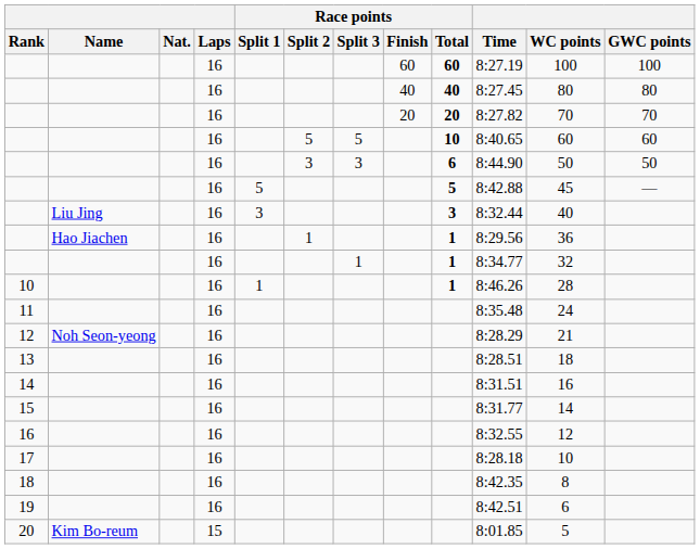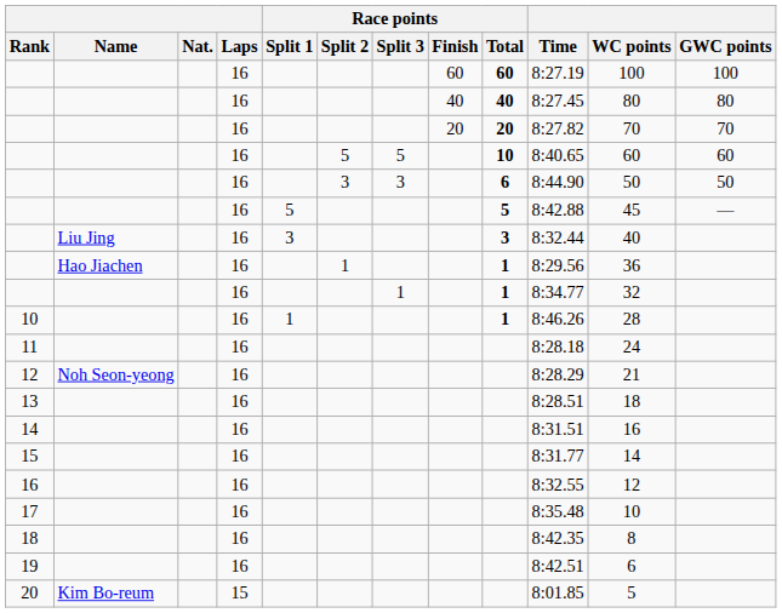11 | Time: 8:35.48 -> 8:28.18
17 | Time: 8:28.18 -> 8:35.48
